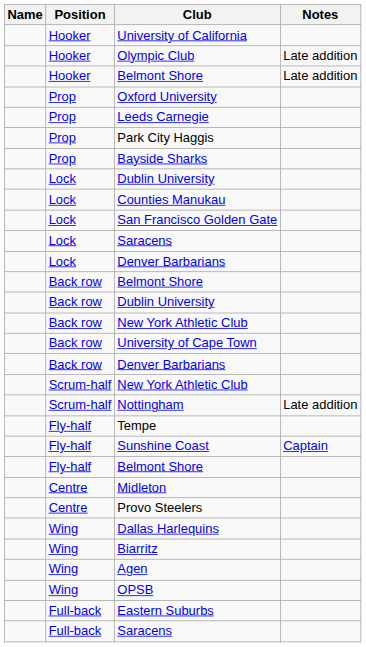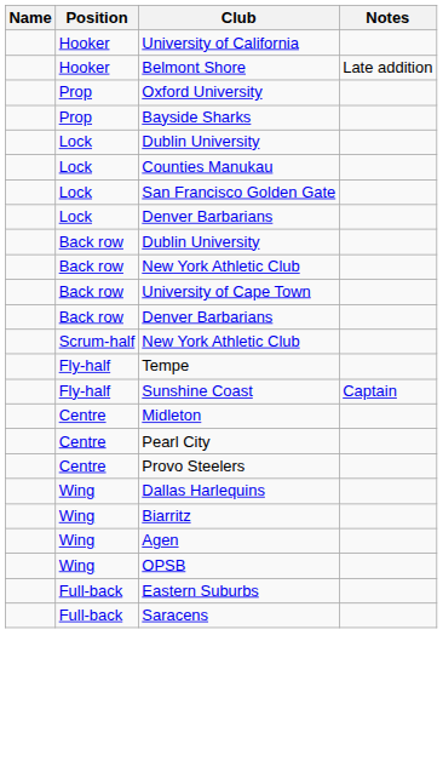- row: Hooker | Olympic Club | Late addition
- row: Prop | Leeds Carnegie
- row: Prop | Park City Haggis
- row: Lock | Saracens
- row: Back row | Belmont Shore
- row: Scrum-half | Nottingham | Late addition
- row: Fly-half | Belmont Shore
+ row: Centre | Pearl City
